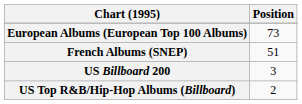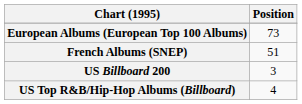US Top R&B/Hip-Hop Albums (Billboard) | Position: 2 -> 4
